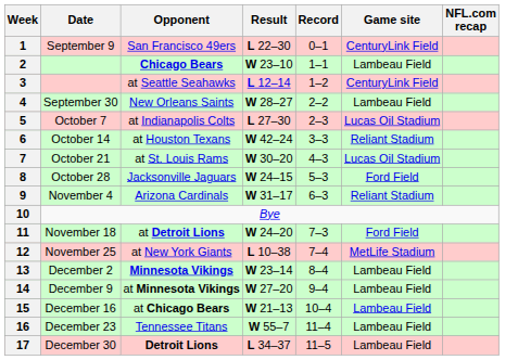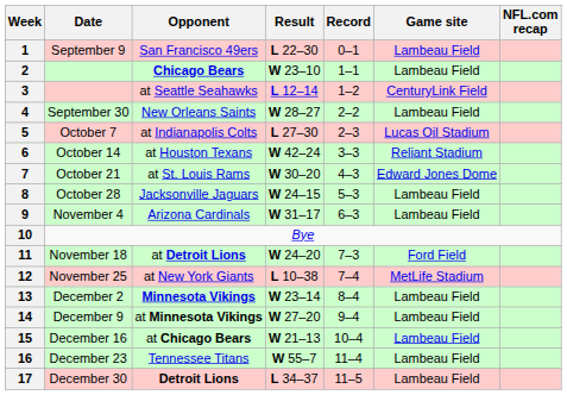1 | Game site: CenturyLink Field -> Lambeau Field
7 | Game site: Lucas Oil Stadium -> Edward Jones Dome
8 | Game site: Ford Field -> Lambeau Field
9 | Game site: Reliant Stadium -> Lambeau Field
